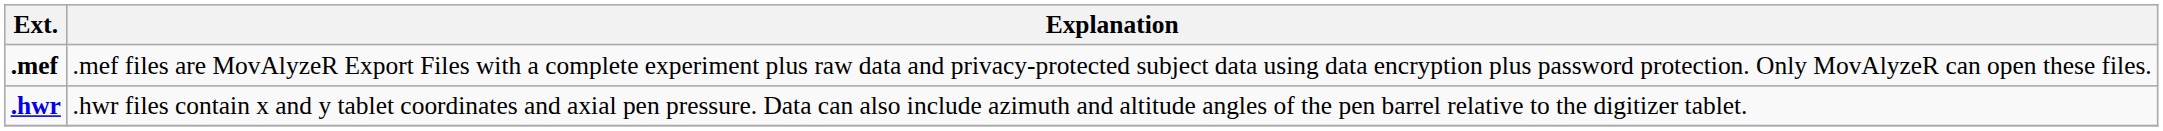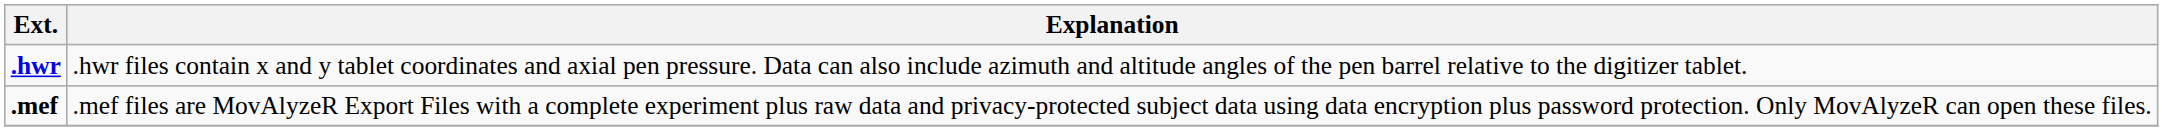rows swapped: .hwr <-> .mef
